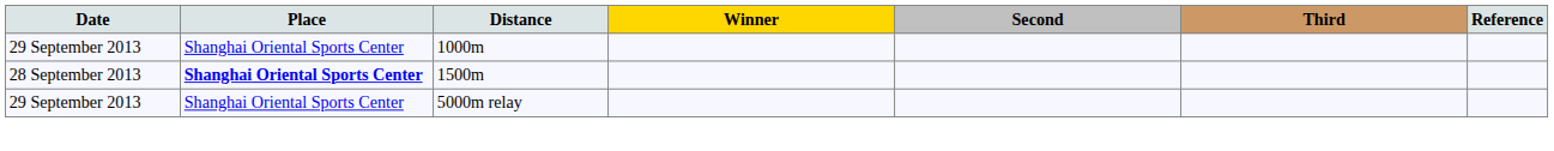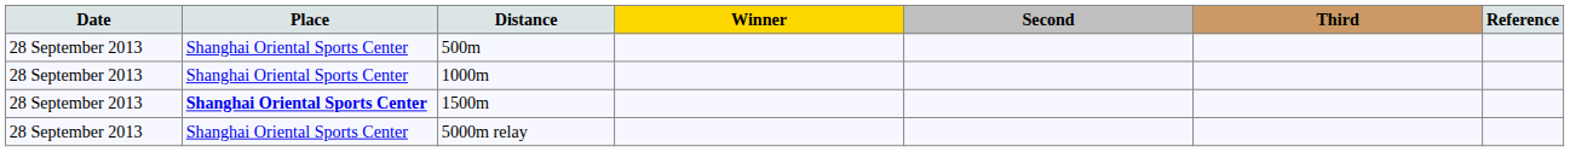+ row: 28 September 2013 | Shanghai Oriental Sports Center | 500m
1000m | Date: 29 September 2013 -> 28 September 2013
5000m relay | Date: 29 September 2013 -> 28 September 2013
